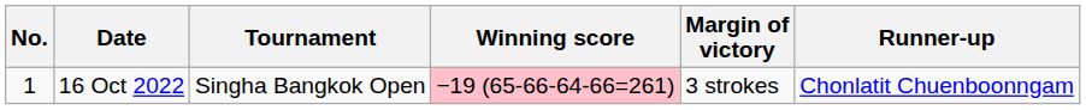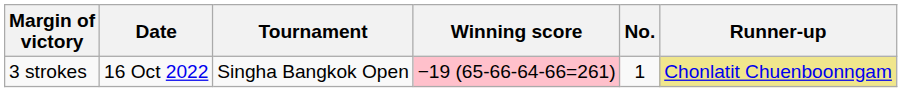columns swapped: No. <-> Margin of victory
16 Oct 2022 | Runner-up: no background -> khaki background
